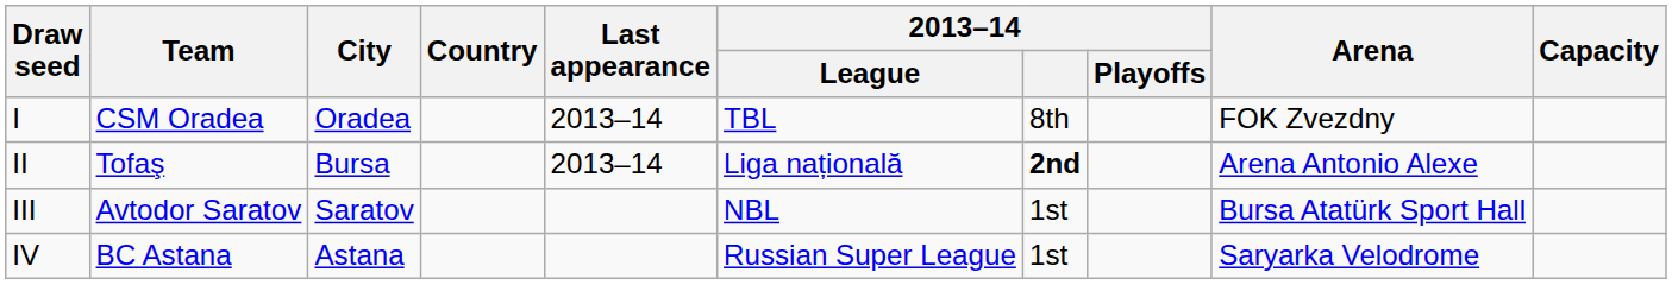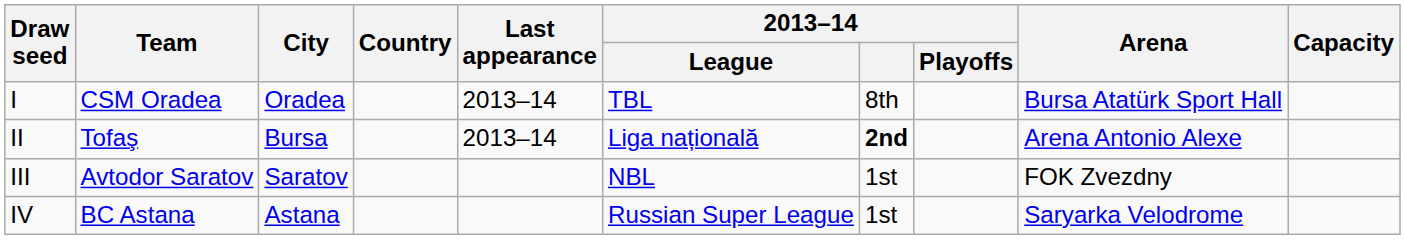I | Arena: FOK Zvezdny -> Bursa Atatürk Sport Hall
III | Arena: Bursa Atatürk Sport Hall -> FOK Zvezdny
